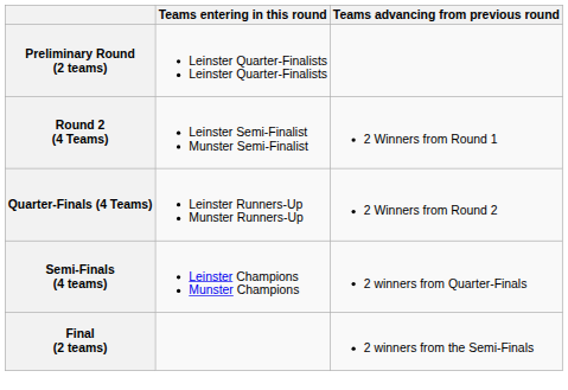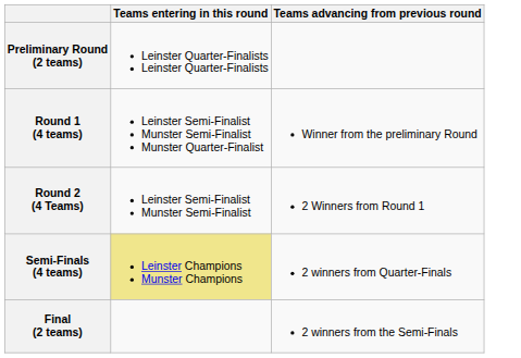+ row: Round 1 (4 teams) | Leinster Semi-Finalist Munster Semi-Finalist Munster Quarter-Finalist | Winner from the preliminary Round
- row: Quarter-Finals (4 Teams) | Leinster Runners-Up Munster Runners-Up | 2 Winners from Round 2
Semi-Finals (4 teams) | Teams entering in this round: no background -> khaki background
